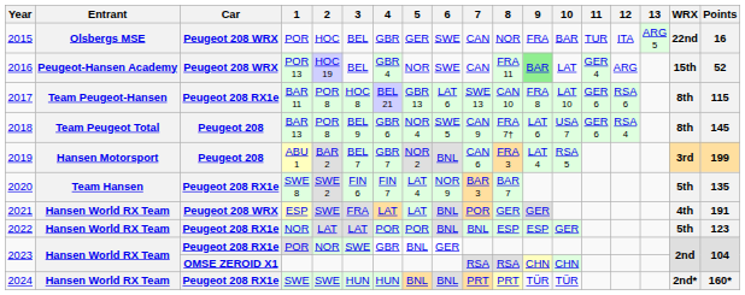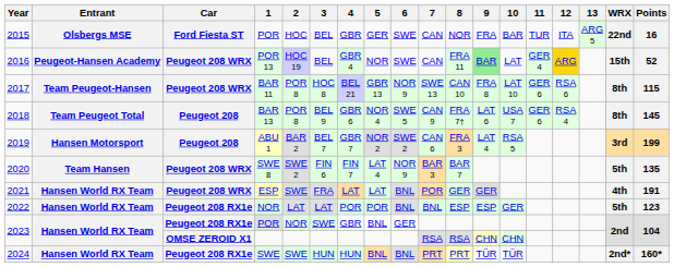2015 / POR | Car: Peugeot 208 WRX -> Ford Fiesta ST
POR 13 | 12: no background -> gold background
BAR 11 | Car: Peugeot 208 RX1e -> Peugeot 208 WRX
BAR 11 | 6: LAT 6 -> NOR 9
ABU 1 | 6: BNL -> SWE 2
SWE 8 | Car: Peugeot 208 RX1e -> Peugeot 208 WRX
